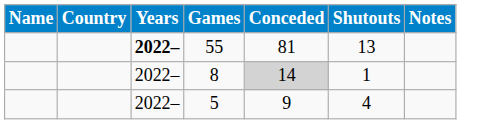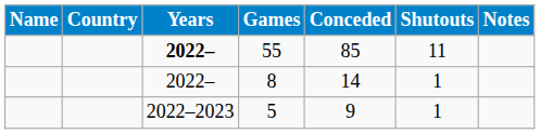55 | Conceded: 81 -> 85
55 | Shutouts: 13 -> 11
8 | Conceded: lightgrey background -> no background
5 | Years: 2022– -> 2022–2023
5 | Shutouts: 4 -> 1
